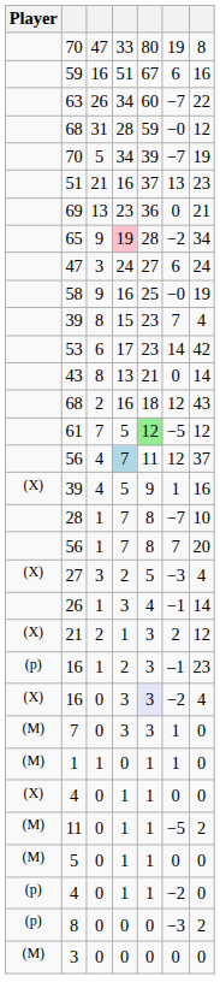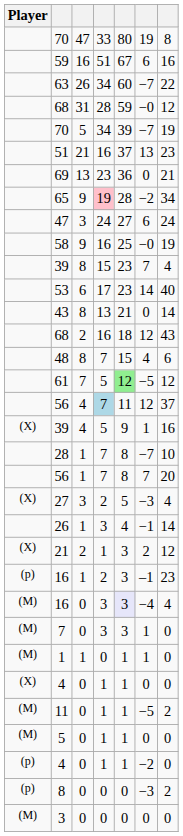53 | column 7: 42 -> 40
+ row: 48 | 8 | 7 | 15 | 4 | 6
16 / 0 | Player: (X) -> (M)
16 / 0 | column 6: −2 -> −4
